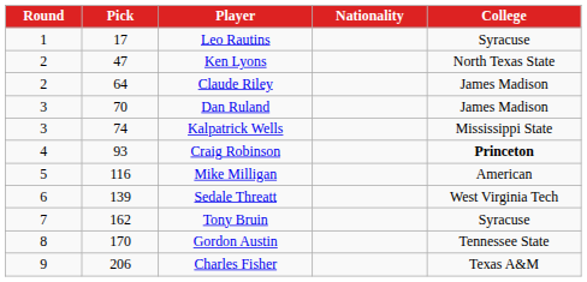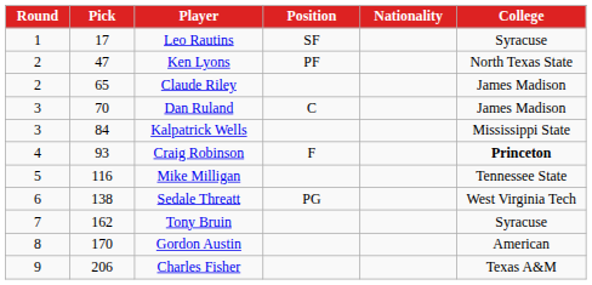+ column: Position | SF | PF | C | F | PG
Claude Riley | Pick: 64 -> 65
Kalpatrick Wells | Pick: 74 -> 84
Mike Milligan | College: American -> Tennessee State
Sedale Threatt | Pick: 139 -> 138
Gordon Austin | College: Tennessee State -> American
